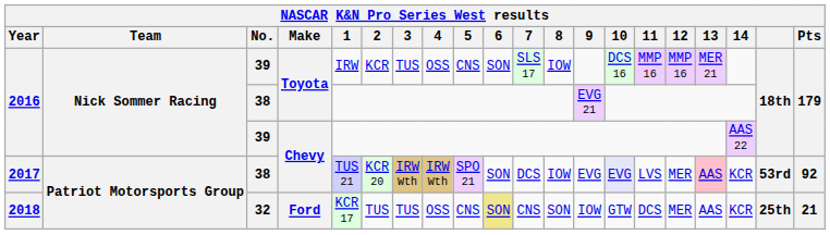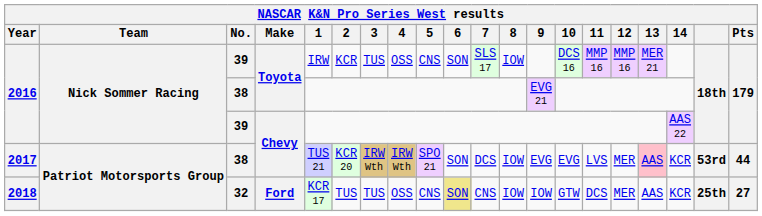2017 | 10: lavender background -> no background
2017 | Pts: 92 -> 44
2018 | 8: SON -> IOW
2018 | Pts: 21 -> 27
